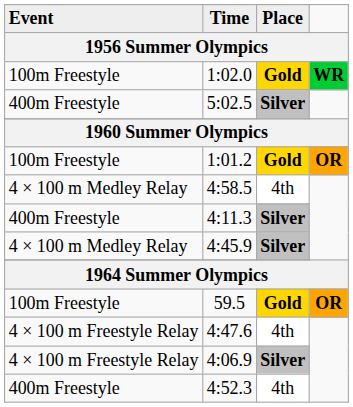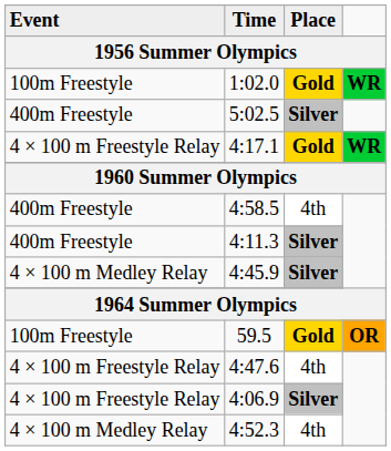+ row: 4 × 100 m Freestyle Relay | 4:17.1 | Gold | WR
- row: 100m Freestyle | 1:01.2 | Gold | OR
4:58.5 | Event: 4 × 100 m Medley Relay -> 400m Freestyle
4:52.3 | Event: 400m Freestyle -> 4 × 100 m Medley Relay
